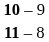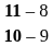rows swapped: 10 – 9 <-> 11 – 8
